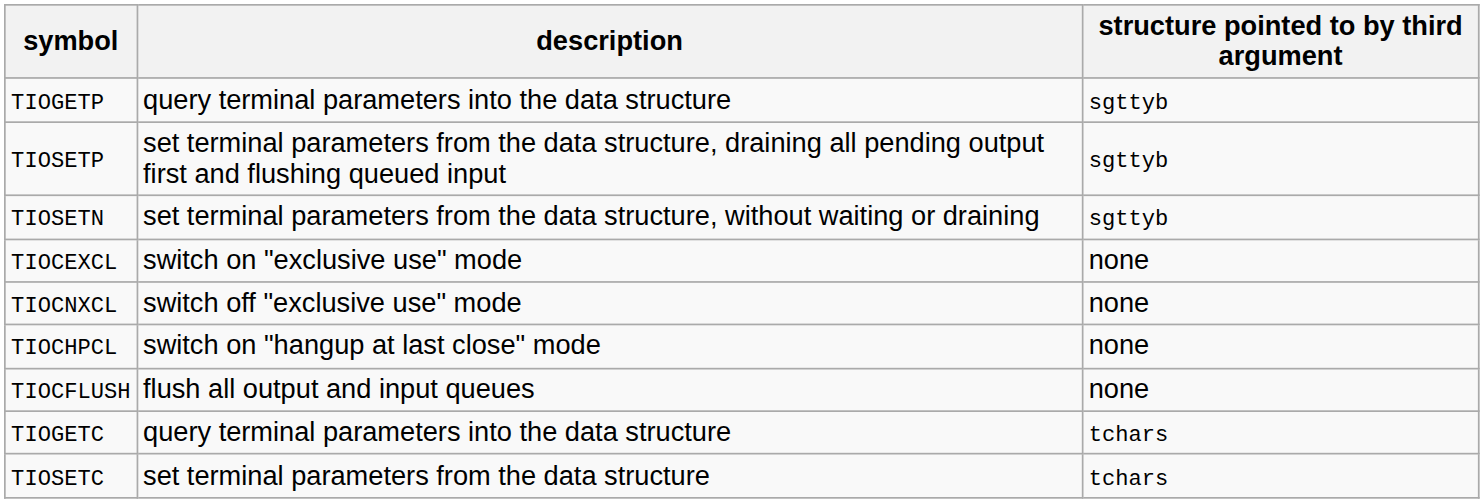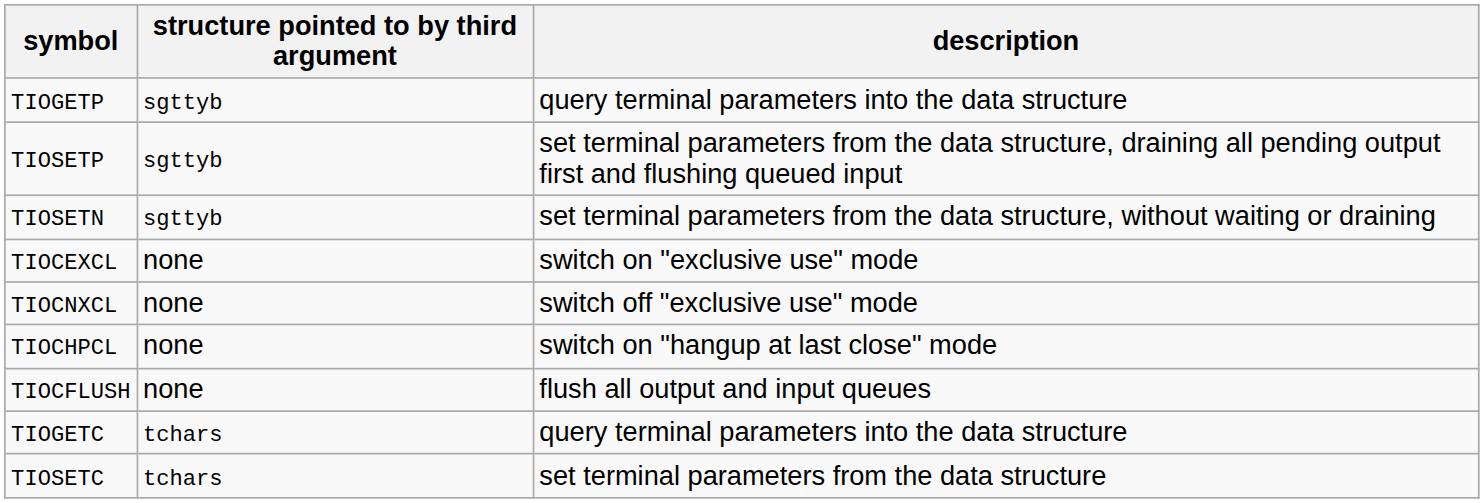columns swapped: structure pointed to by third argument <-> description
